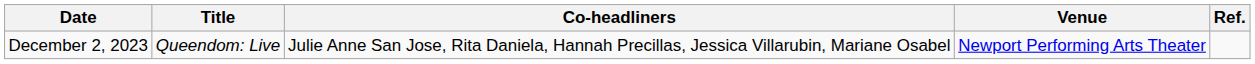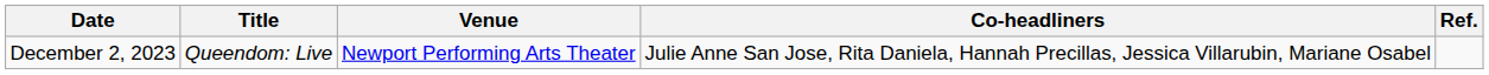columns swapped: Co-headliners <-> Venue
